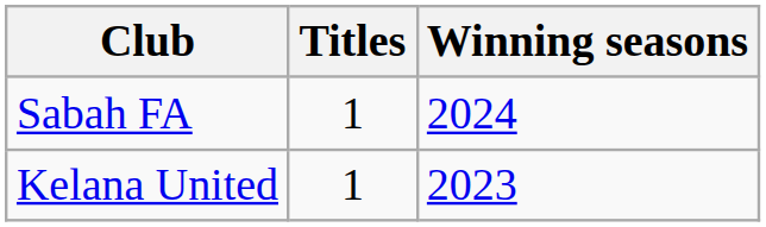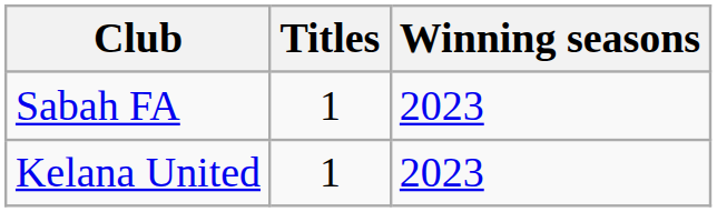Sabah FA | Winning seasons: 2024 -> 2023
